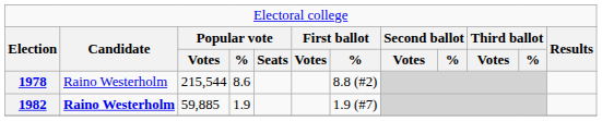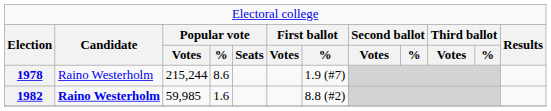1978 | column 3: 215,544 -> 215,244
1978 | column 7: 8.8 (#2) -> 1.9 (#7)
1982 | column 3: 59,885 -> 59,985
1982 | column 4: 1.9 -> 1.6
1982 | column 7: 1.9 (#7) -> 8.8 (#2)
